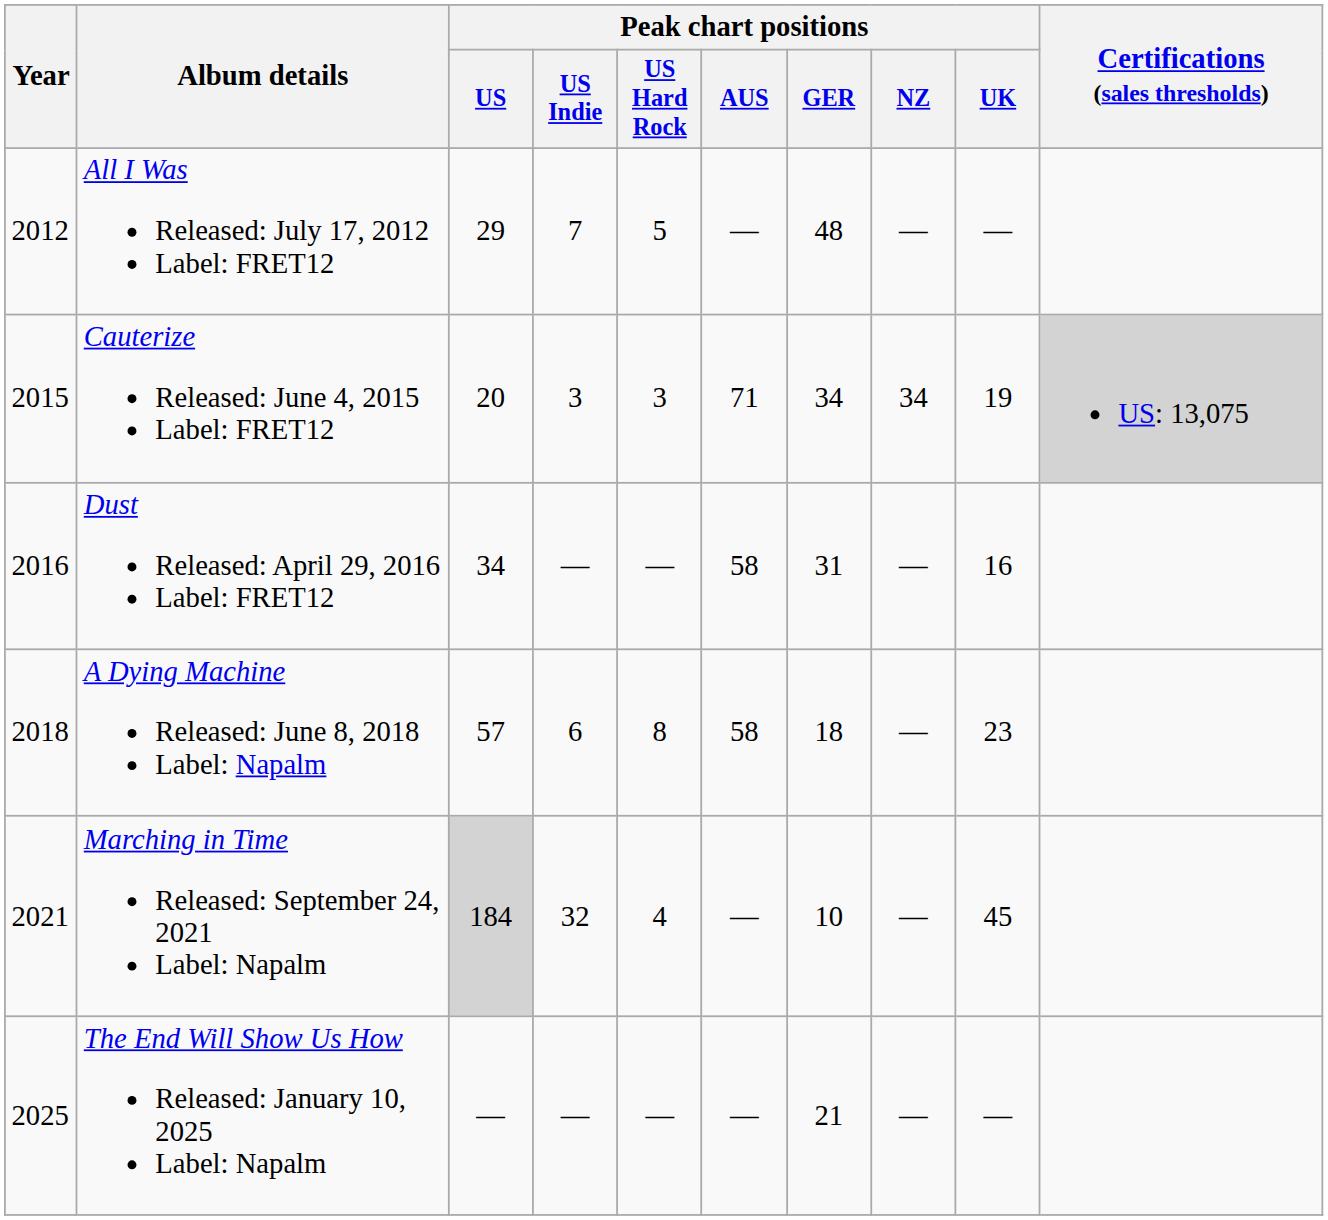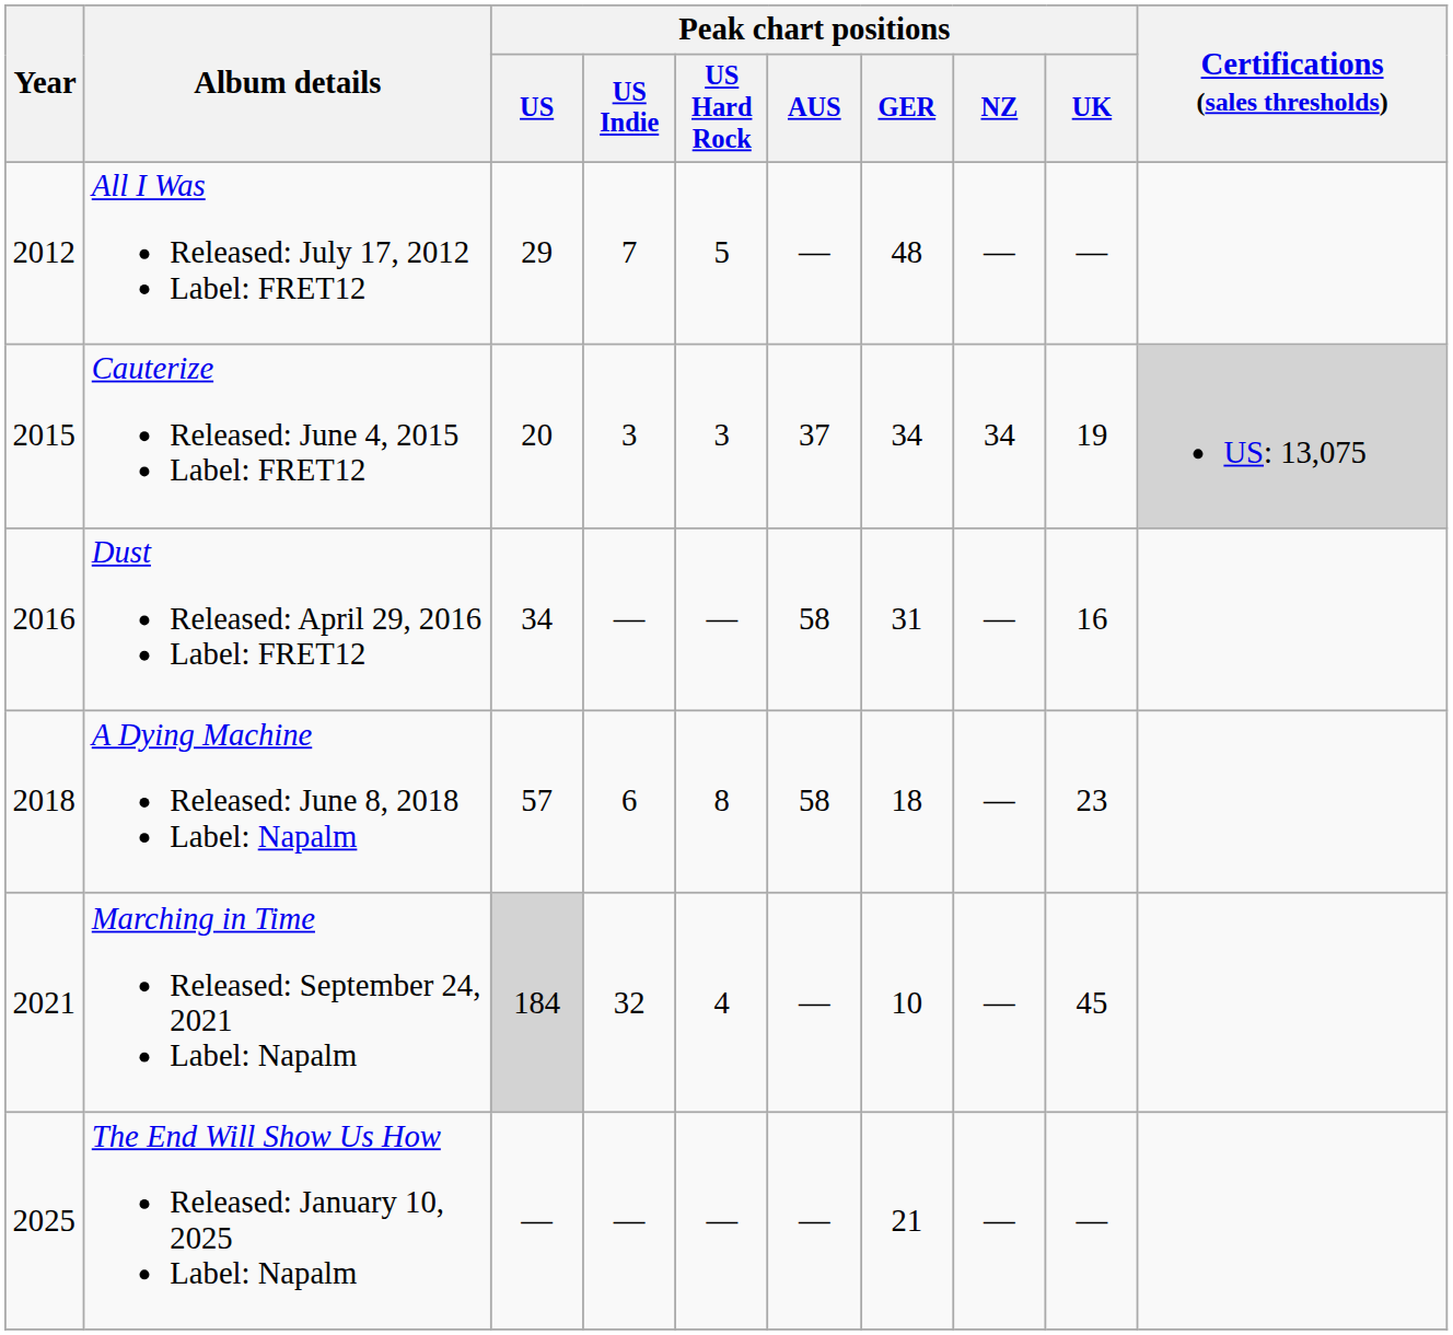Cauterize Released: June 4, 2015 Label: FRET12 | Peak chart positions / AUS: 71 -> 37
